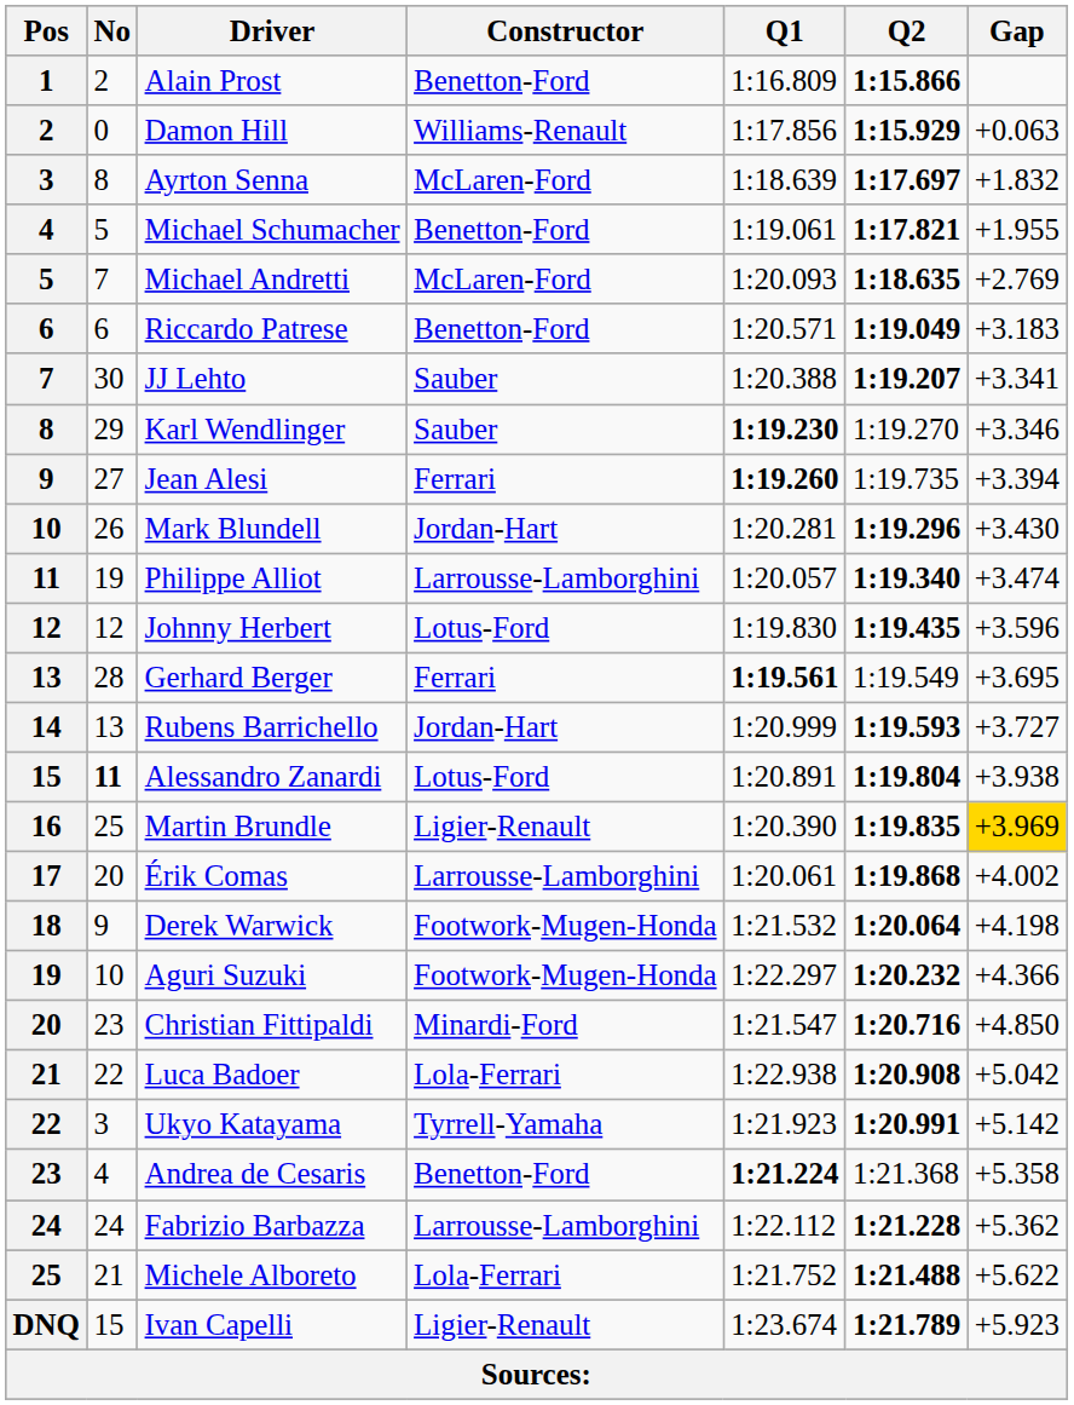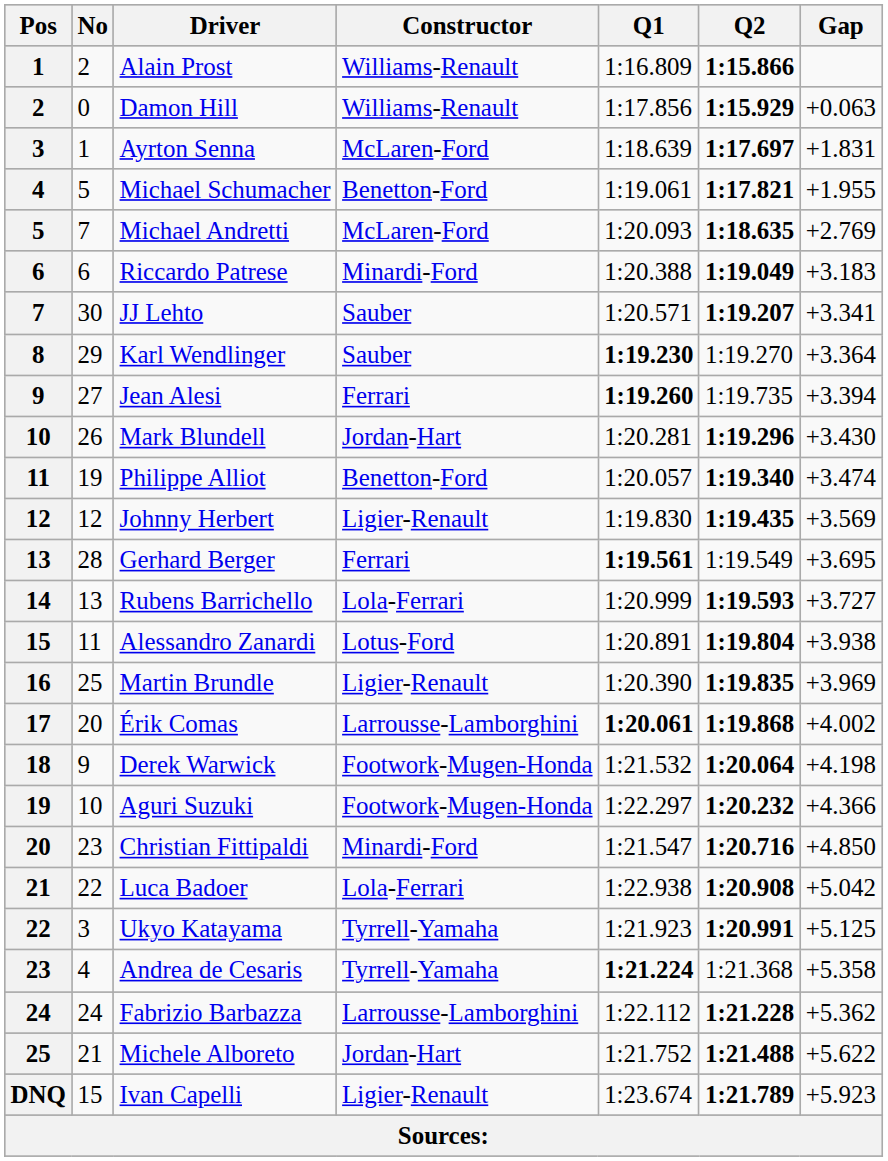Alain Prost | Constructor: Benetton-Ford -> Williams-Renault
Ayrton Senna | No: 8 -> 1
Ayrton Senna | Gap: +1.832 -> +1.831
Riccardo Patrese | Constructor: Benetton-Ford -> Minardi-Ford
Riccardo Patrese | Q1: 1:20.571 -> 1:20.388
JJ Lehto | Q1: 1:20.388 -> 1:20.571
Karl Wendlinger | Gap: +3.346 -> +3.364
Philippe Alliot | Constructor: Larrousse-Lamborghini -> Benetton-Ford
Johnny Herbert | Constructor: Lotus-Ford -> Ligier-Renault
Johnny Herbert | Gap: +3.596 -> +3.569
Rubens Barrichello | Constructor: Jordan-Hart -> Lola-Ferrari
Alessandro Zanardi | No: bold -> normal
Martin Brundle | Gap: gold background -> no background
Érik Comas | Q1: normal -> bold
Ukyo Katayama | Gap: +5.142 -> +5.125
Andrea de Cesaris | Constructor: Benetton-Ford -> Tyrrell-Yamaha
Michele Alboreto | Constructor: Lola-Ferrari -> Jordan-Hart
